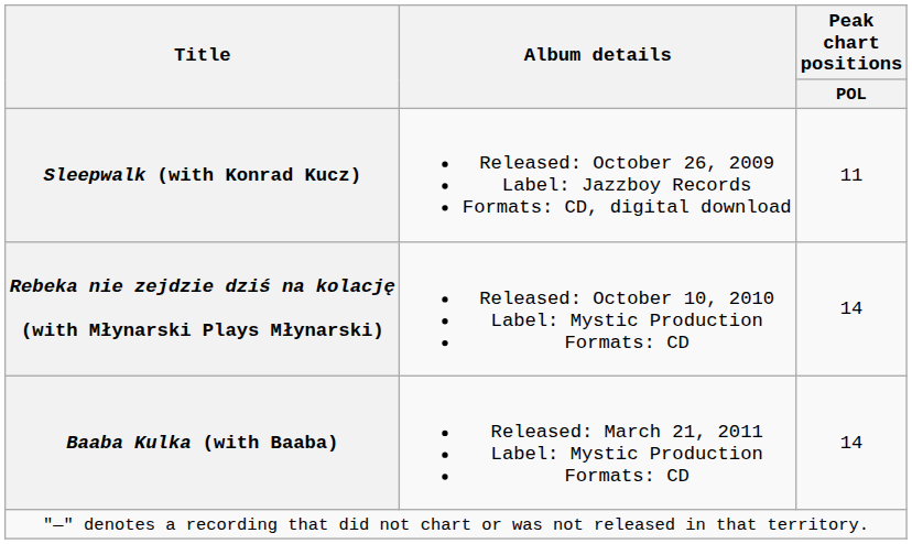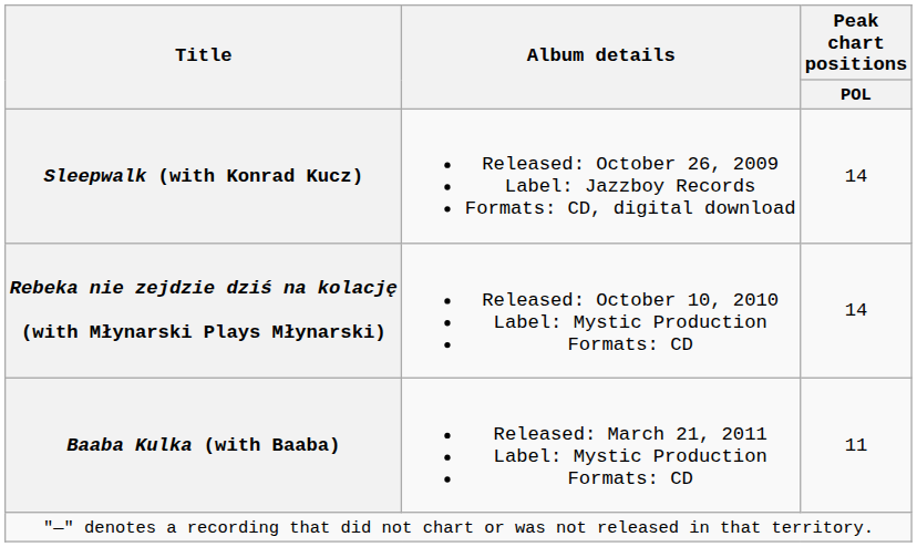Sleepwalk (with Konrad Kucz) | Peak chart positions / POL: 11 -> 14
Baaba Kulka (with Baaba) | Peak chart positions / POL: 14 -> 11
